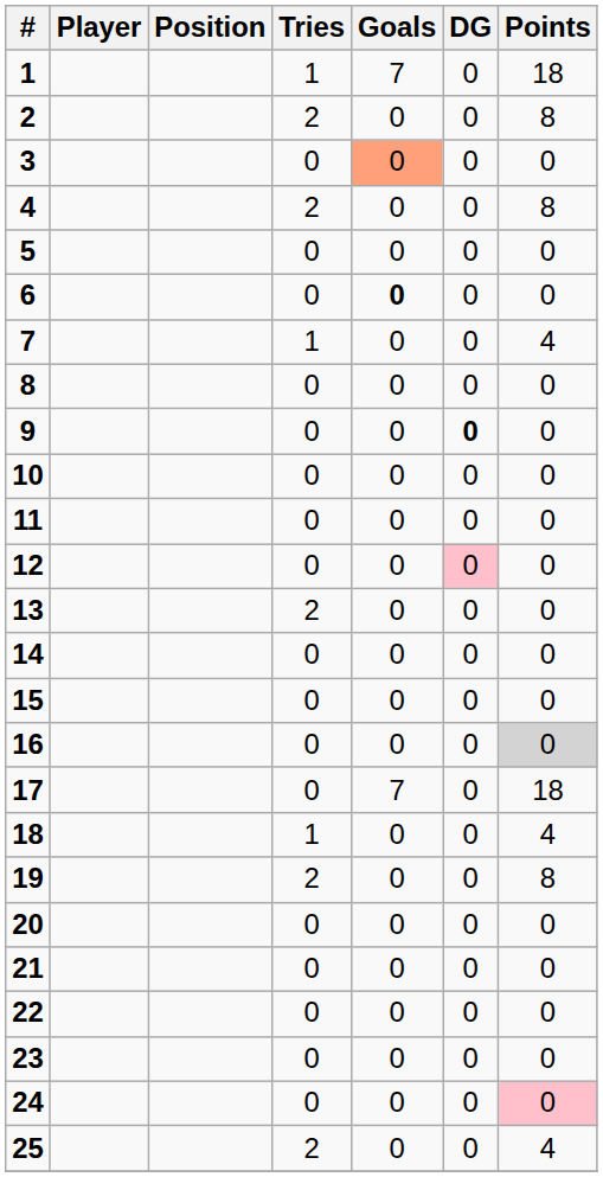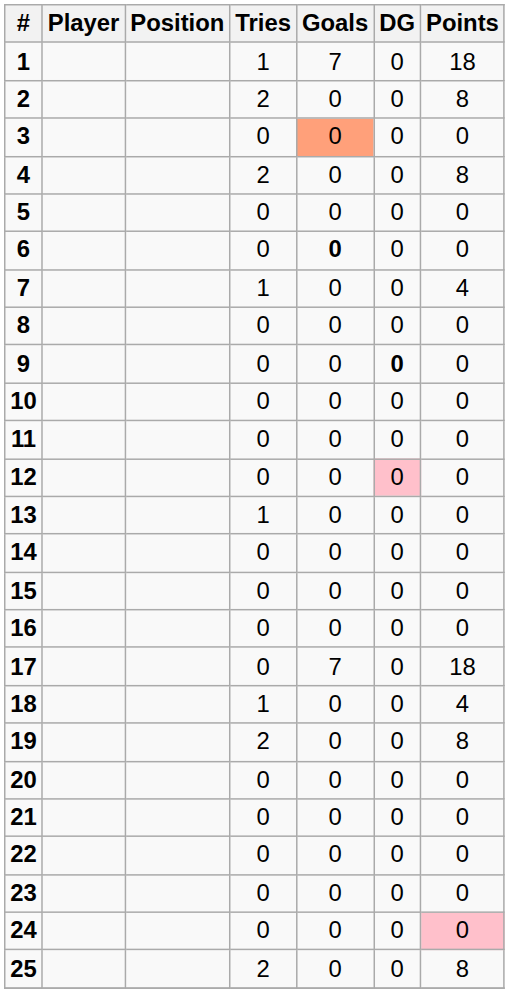13 | Tries: 2 -> 1
16 | Points: lightgrey background -> no background
25 | Points: 4 -> 8
